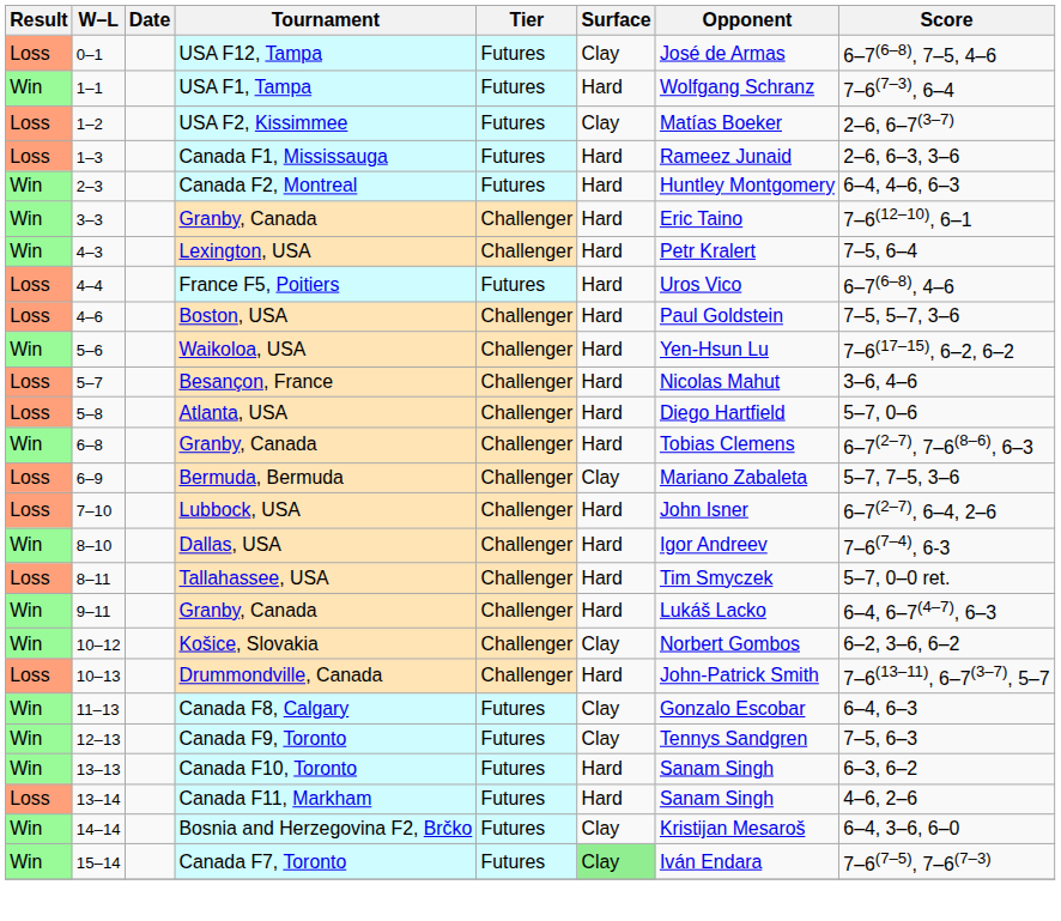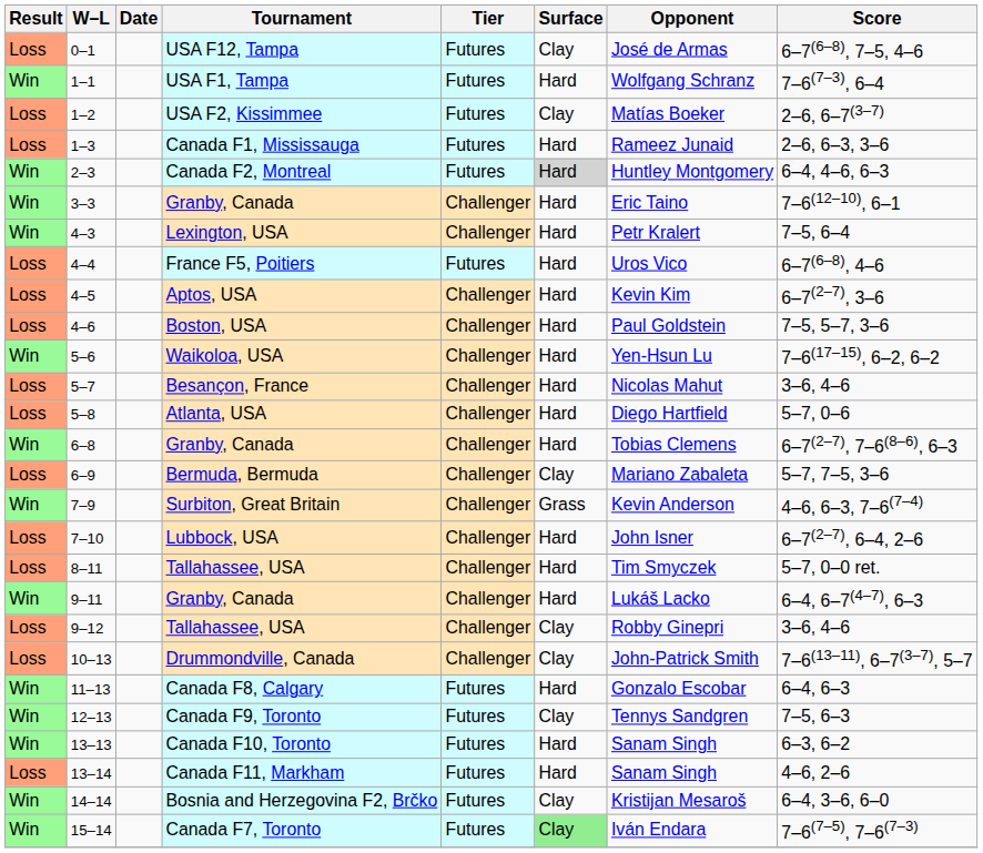2–3 | Surface: no background -> lightgrey background
+ row: Loss | 4–5 | Aptos, USA | Challenger | Hard | Kevin Kim | 6–7(2–7), 3–6
+ row: Win | 7–9 | Surbiton, Great Britain | Challenger | Grass | Kevin Anderson | 4–6, 6–3, 7–6(7–4)
- row: Win | 8–10 | Dallas, USA | Challenger | Hard | Igor Andreev | 7–6(7–4), 6-3
+ row: Loss | 9–12 | Tallahassee, USA | Challenger | Clay | Robby Ginepri | 3–6, 4–6
- row: Win | 10–12 | Košice, Slovakia | Challenger | Clay | Norbert Gombos | 6–2, 3–6, 6–2
10–13 | Surface: Hard -> Clay
11–13 | Surface: Clay -> Hard
